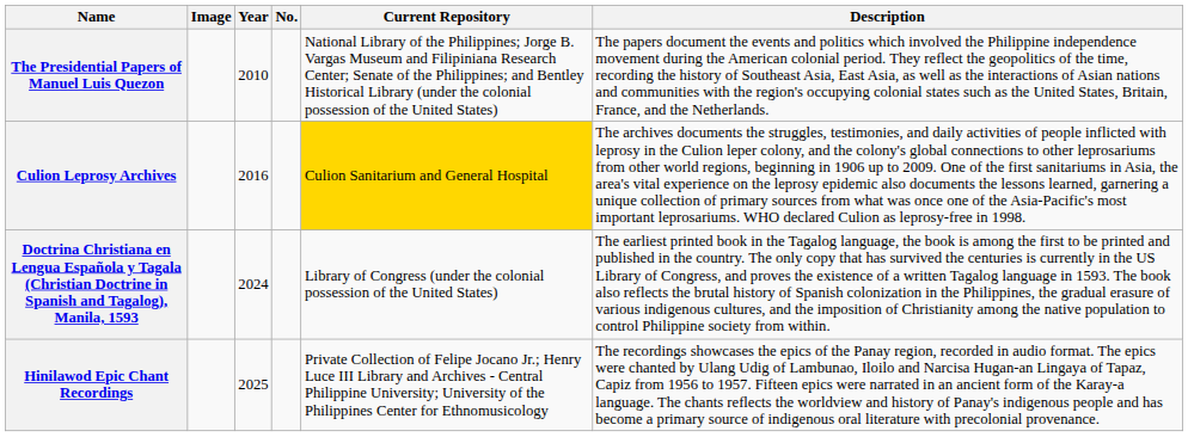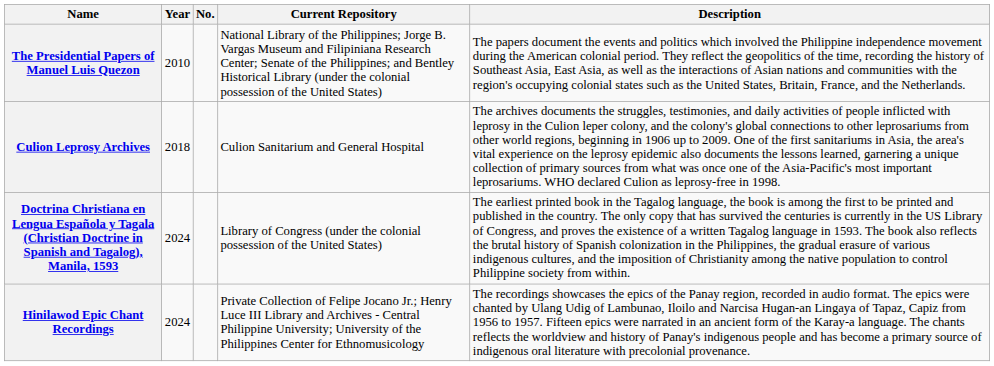- column: Image
Culion Leprosy Archives | Year: 2016 -> 2018
Culion Leprosy Archives | Current Repository: gold background -> no background
Hinilawod Epic Chant Recordings | Year: 2025 -> 2024
